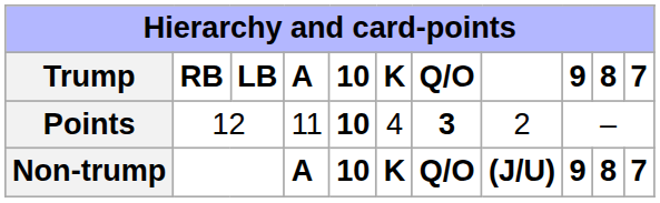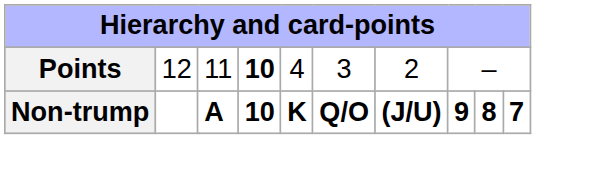- row: Trump | RB | LB | A | 10 | K | Q/O | 9 | 8 | 7
Points | column 7: bold -> normal
